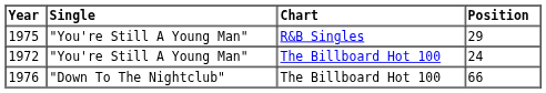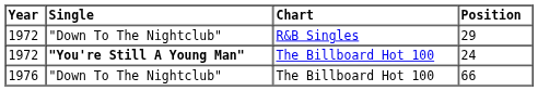29 | Year: 1975 -> 1972
29 | Single: "You're Still A Young Man" -> "Down To The Nightclub"
24 | Single: normal -> bold
